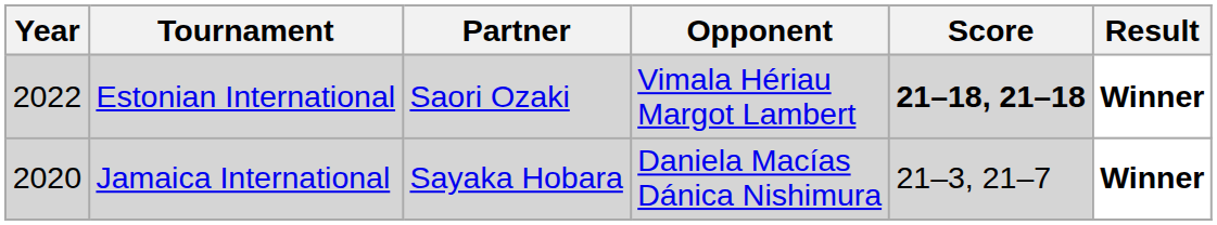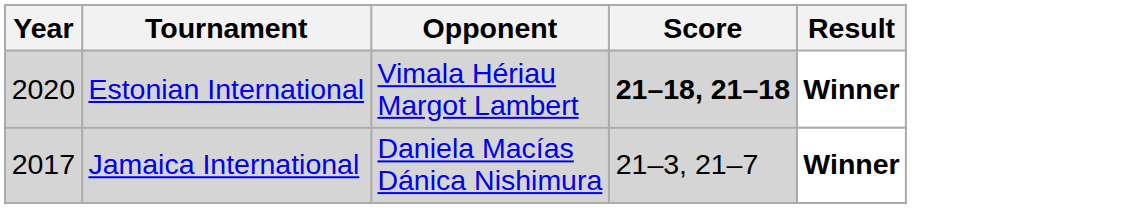- column: Partner | Saori Ozaki | Sayaka Hobara
Estonian International | Year: 2022 -> 2020
Jamaica International | Year: 2020 -> 2017
